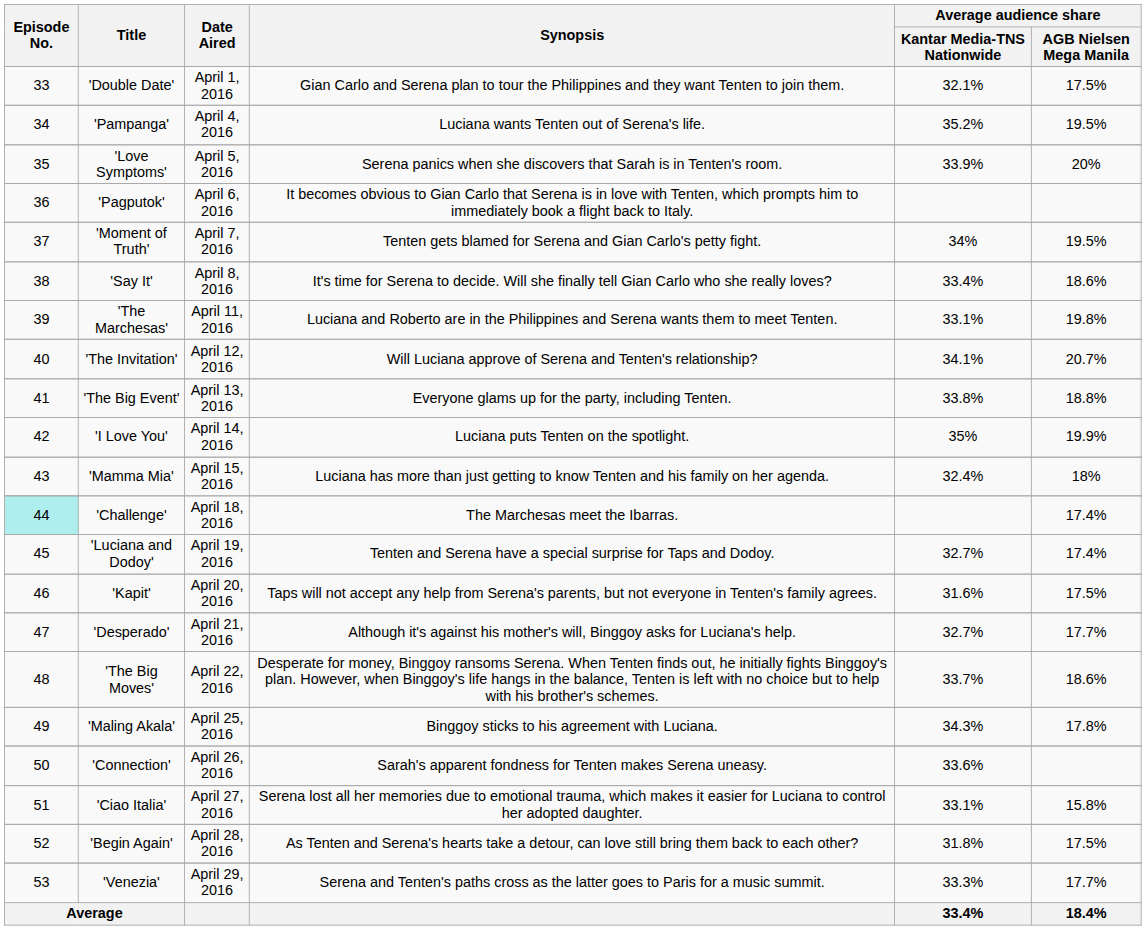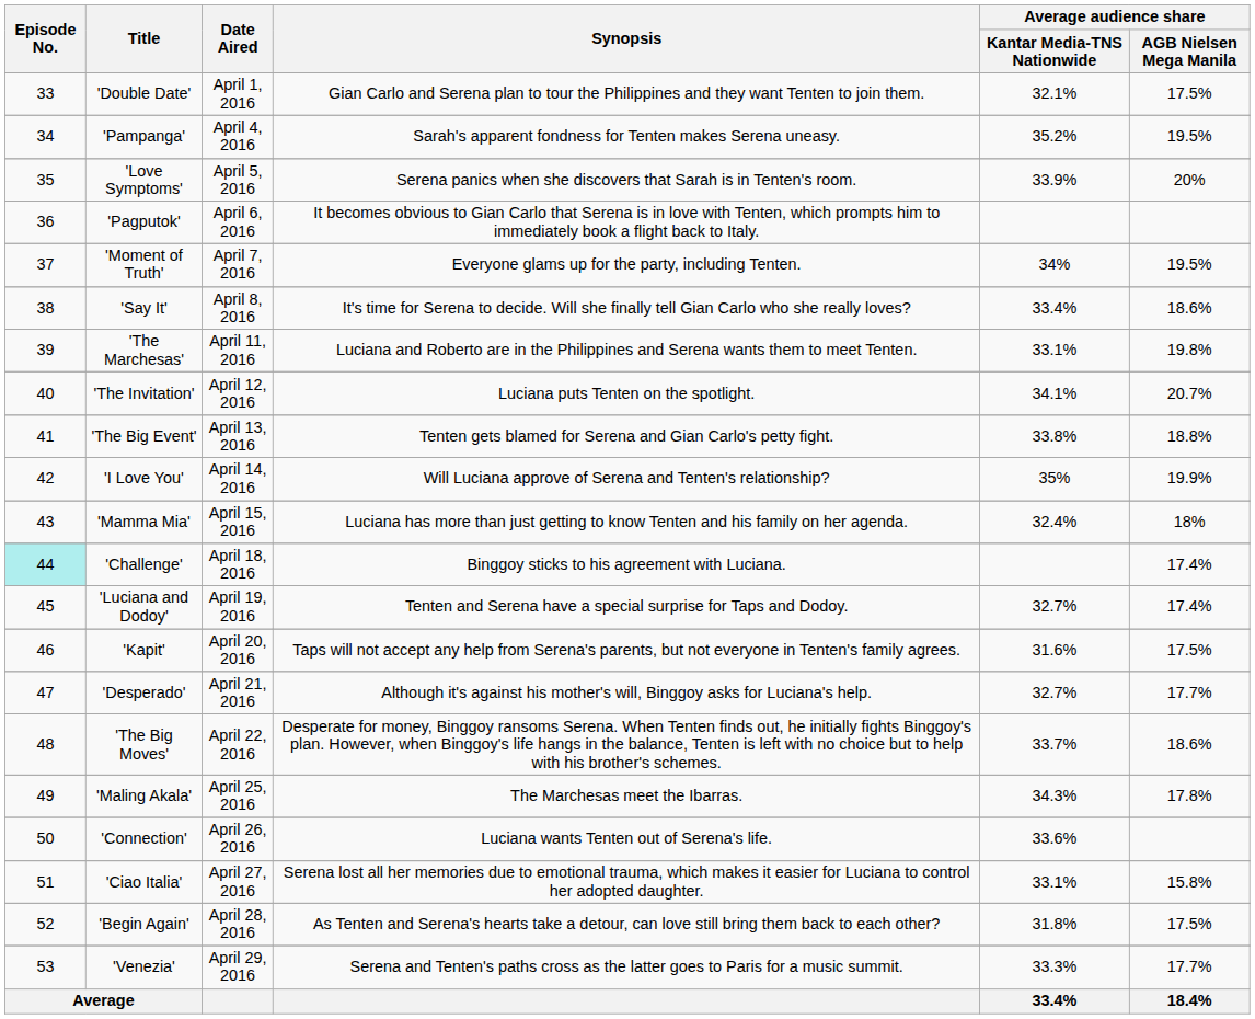'Pampanga' | Synopsis: Luciana wants Tenten out of Serena's life. -> Sarah's apparent fondness for Tenten makes Serena uneasy.
'Moment of Truth' | Synopsis: Tenten gets blamed for Serena and Gian Carlo's petty fight. -> Everyone glams up for the party, including Tenten.
'The Invitation' | Synopsis: Will Luciana approve of Serena and Tenten's relationship? -> Luciana puts Tenten on the spotlight.
'The Big Event' | Synopsis: Everyone glams up for the party, including Tenten. -> Tenten gets blamed for Serena and Gian Carlo's petty fight.
'I Love You' | Synopsis: Luciana puts Tenten on the spotlight. -> Will Luciana approve of Serena and Tenten's relationship?
'Challenge' | Synopsis: The Marchesas meet the Ibarras. -> Binggoy sticks to his agreement with Luciana.
'Maling Akala' | Synopsis: Binggoy sticks to his agreement with Luciana. -> The Marchesas meet the Ibarras.
'Connection' | Synopsis: Sarah's apparent fondness for Tenten makes Serena uneasy. -> Luciana wants Tenten out of Serena's life.
